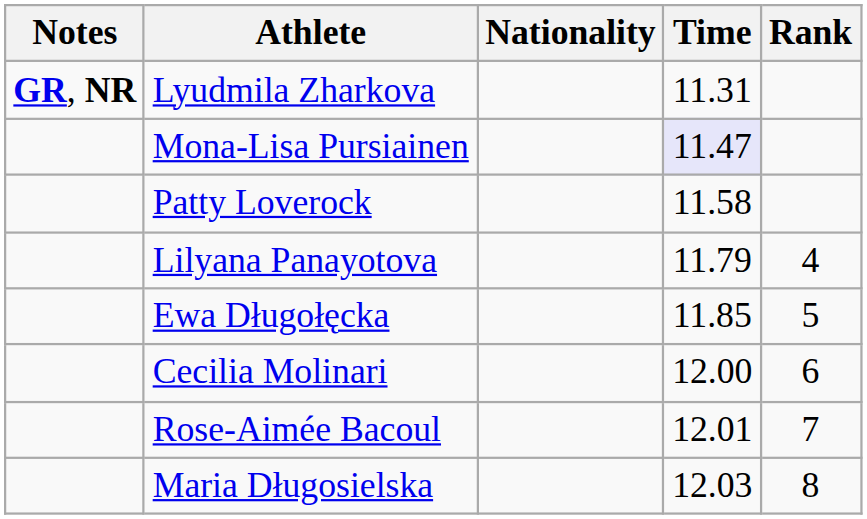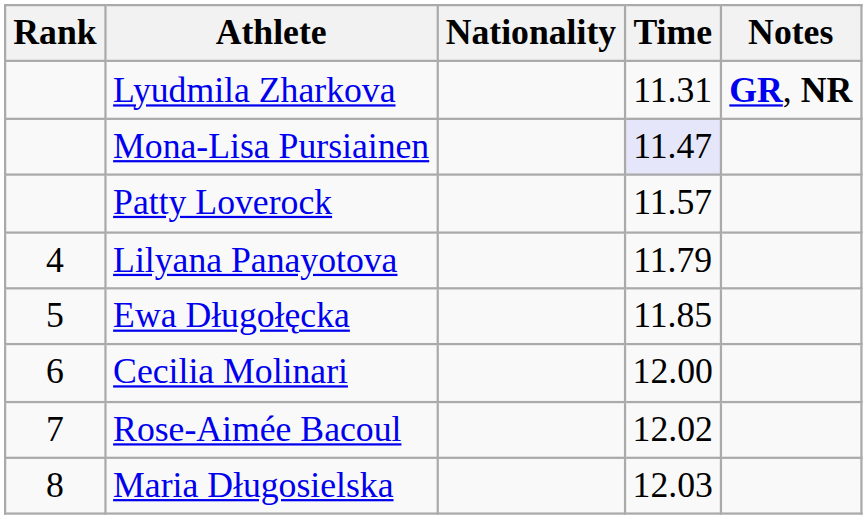columns swapped: Rank <-> Notes
Patty Loverock | Time: 11.58 -> 11.57
Rose-Aimée Bacoul | Time: 12.01 -> 12.02
